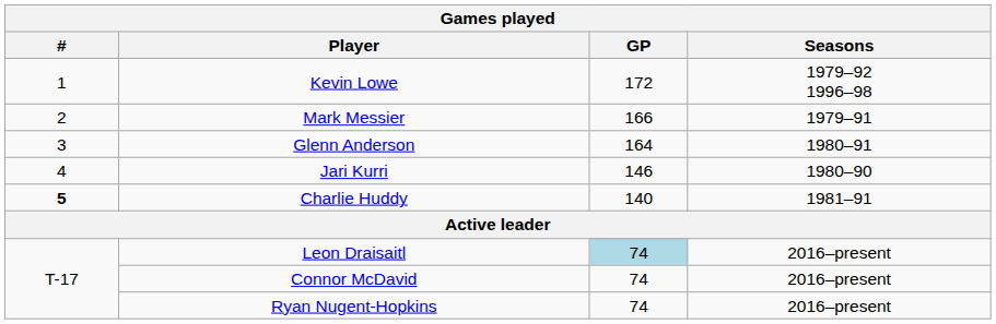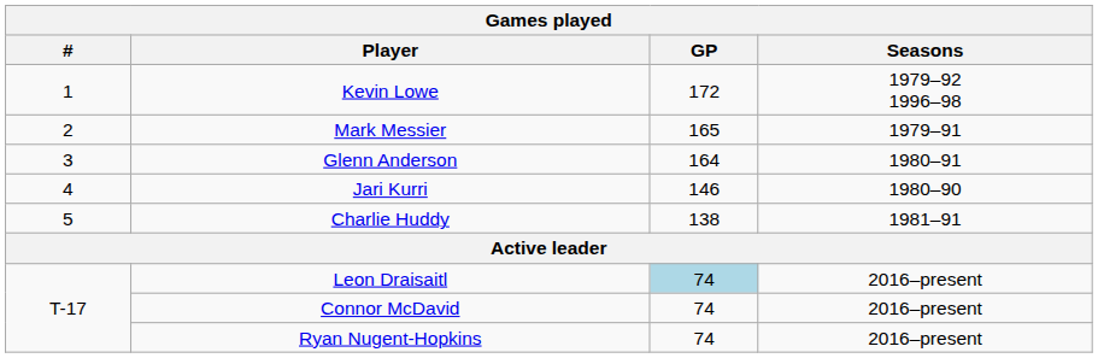Mark Messier | GP: 166 -> 165
Charlie Huddy | #: bold -> normal
Charlie Huddy | GP: 140 -> 138
